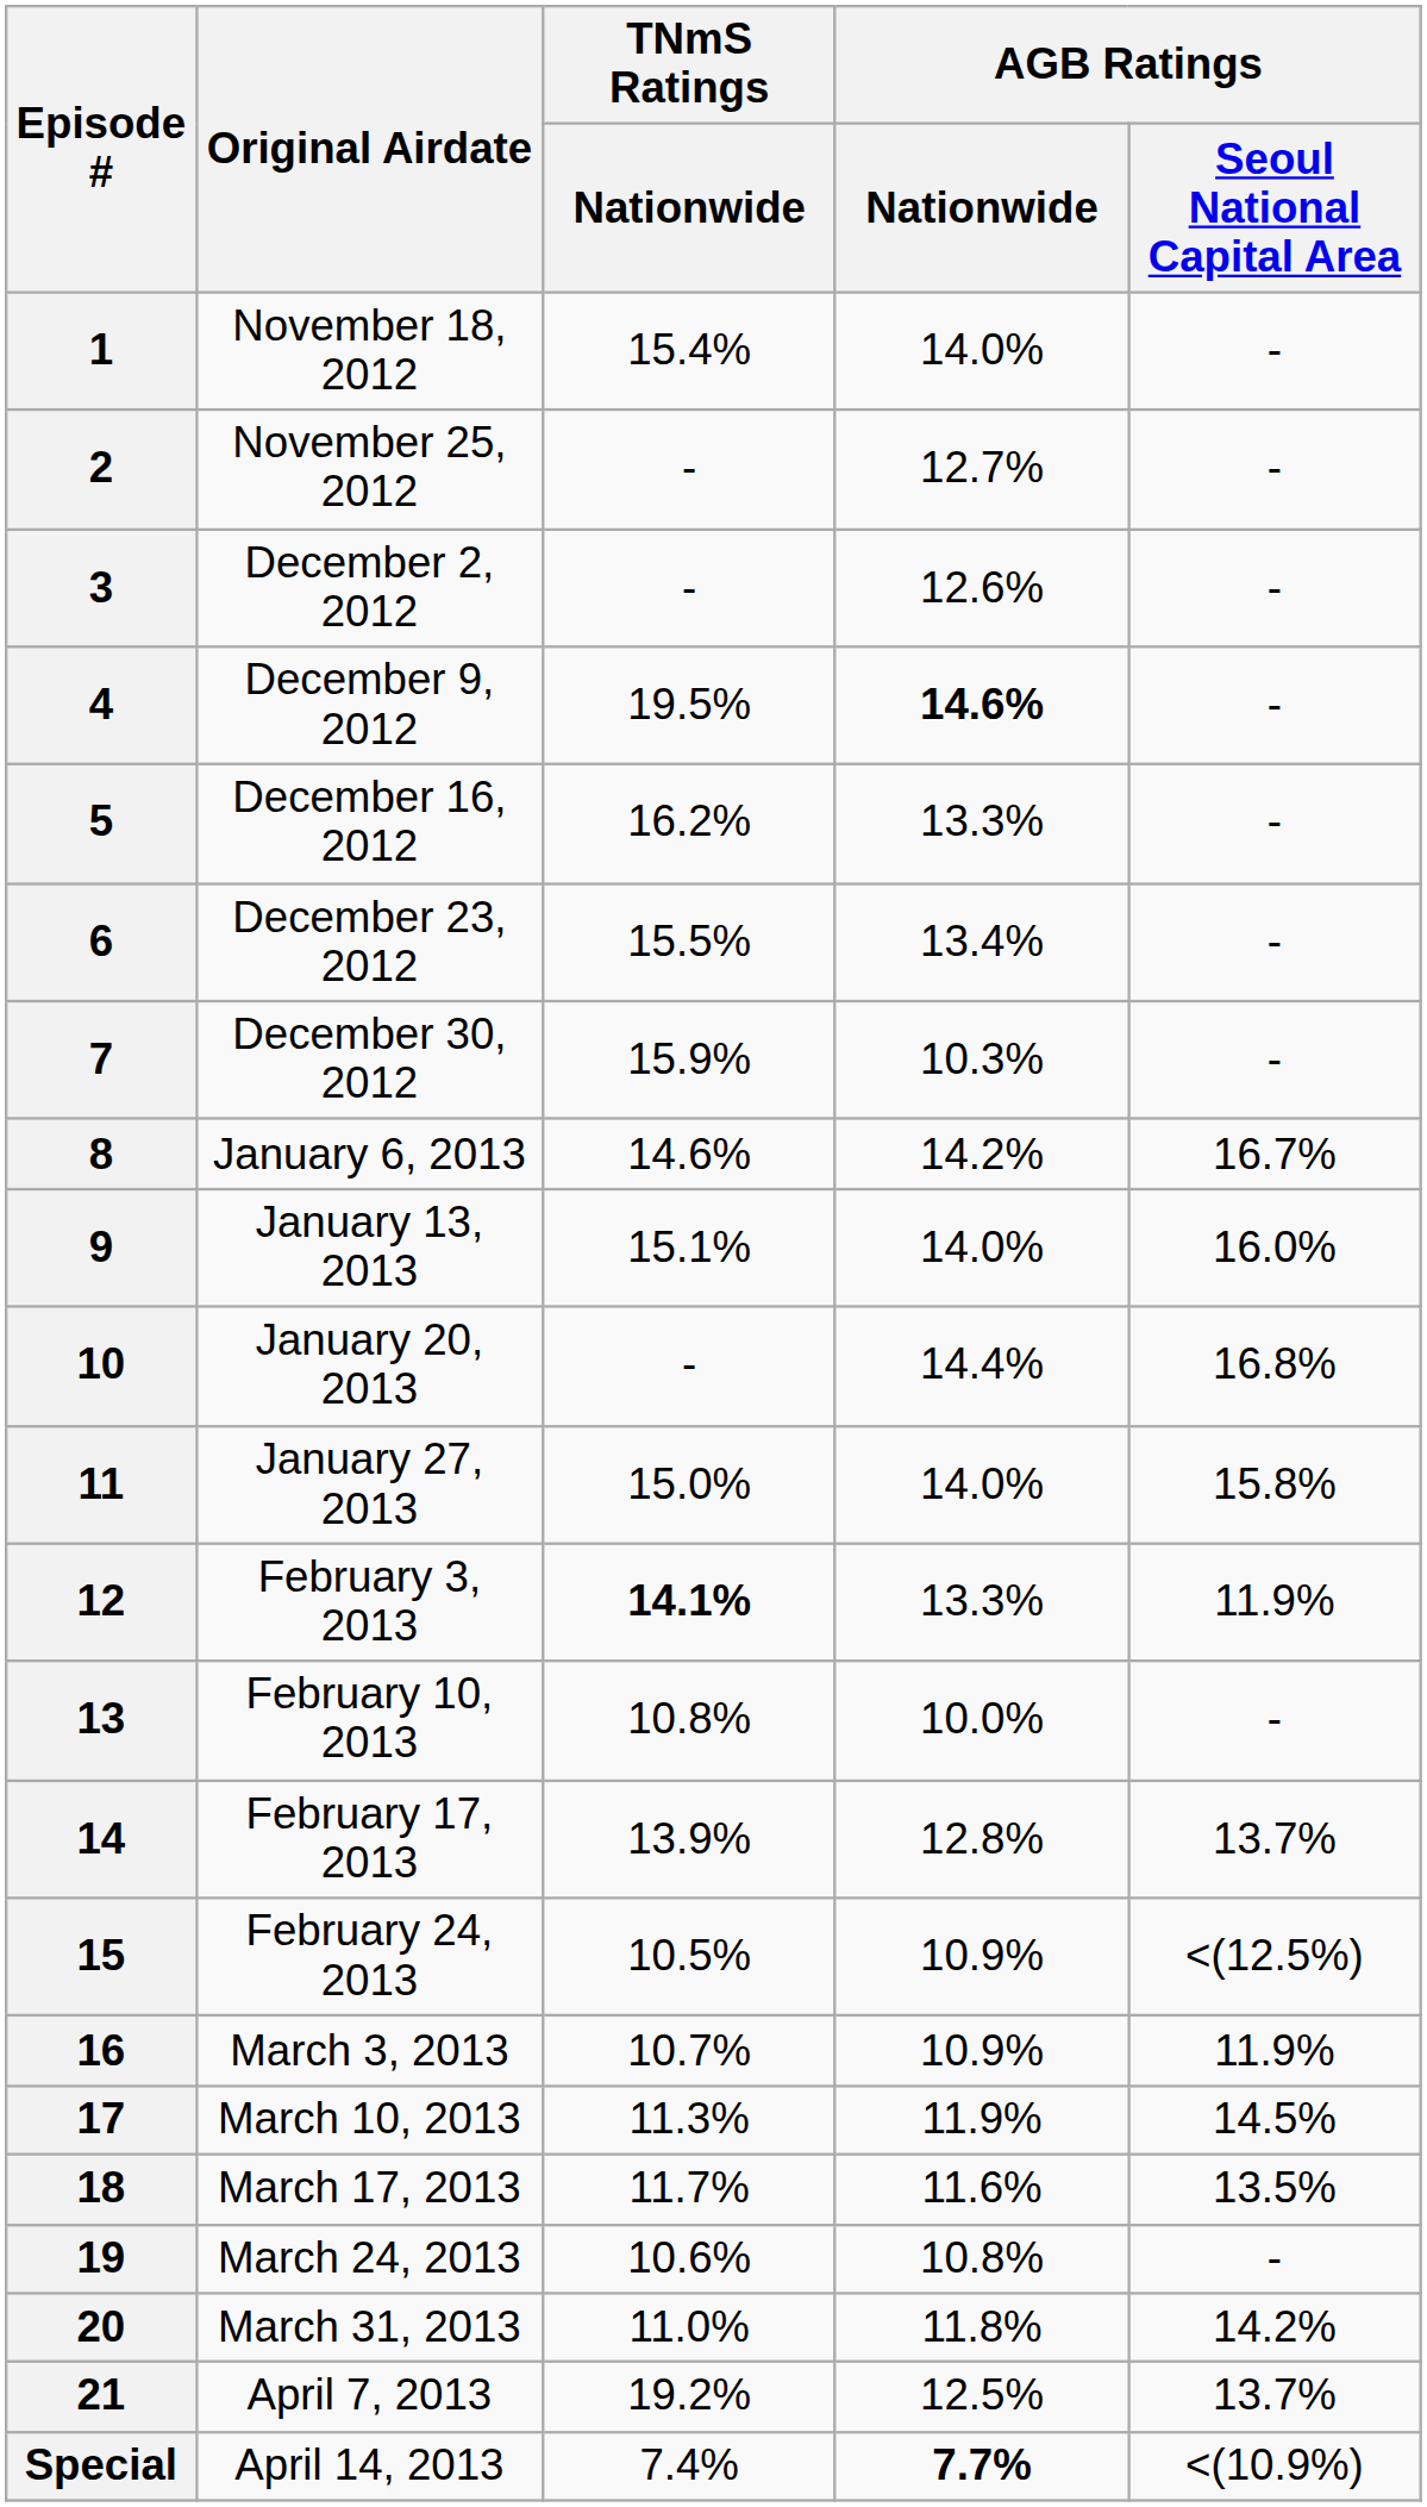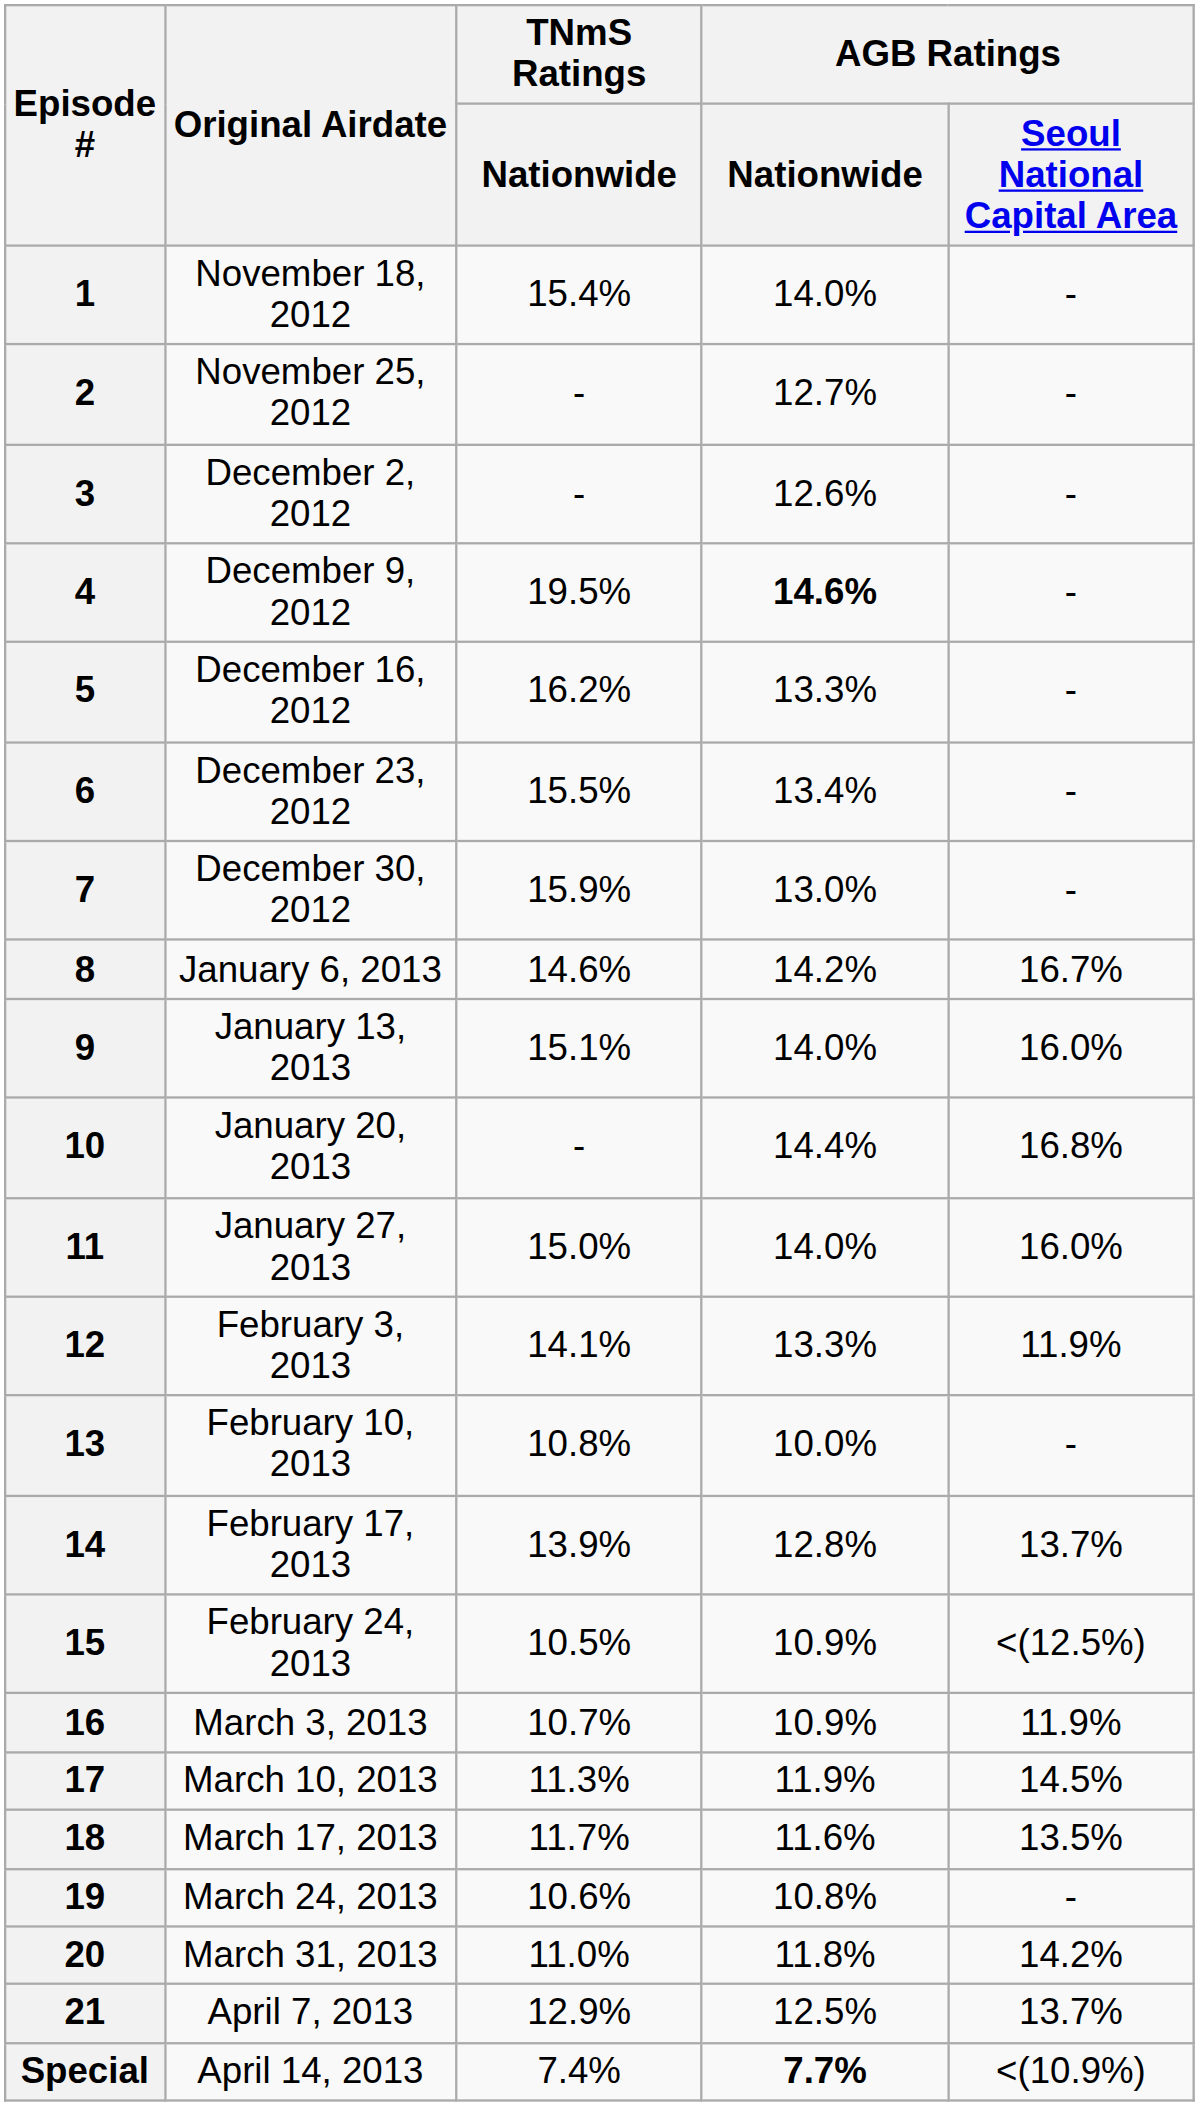7 | AGB Ratings / Nationwide: 10.3% -> 13.0%
11 | AGB Ratings / Seoul National Capital Area: 15.8% -> 16.0%
12 | TNmS Ratings / Nationwide: bold -> normal
21 | TNmS Ratings / Nationwide: 19.2% -> 12.9%
